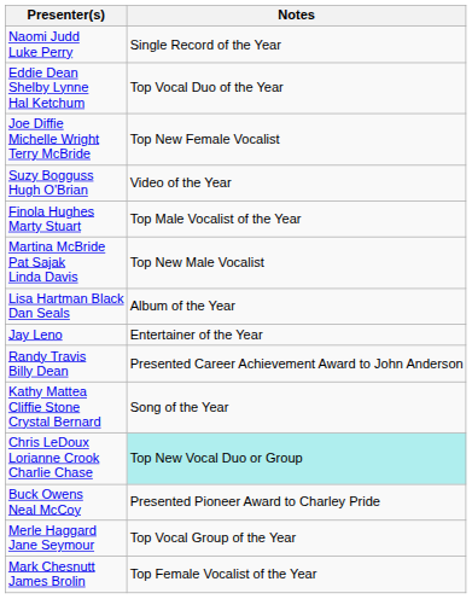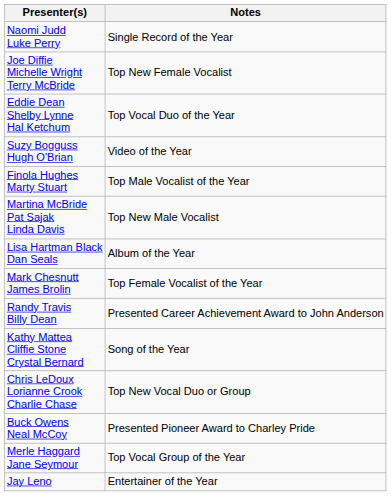rows swapped: Joe Diffie Michelle Wright Terry McBride <-> Eddie Dean Shelby Lynne Hal Ketchum
rows swapped: Mark Chesnutt James Brolin <-> Jay Leno
Chris LeDoux Lorianne Crook Charlie Chase | Notes: paleturquoise background -> no background
